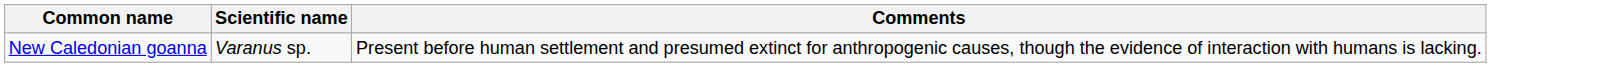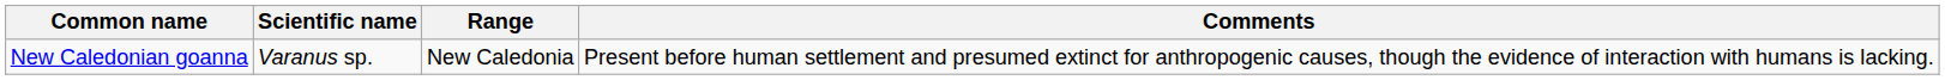+ column: Range | New Caledonia
